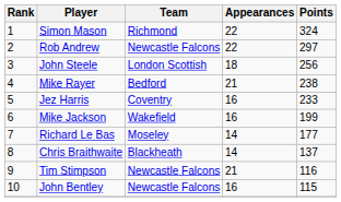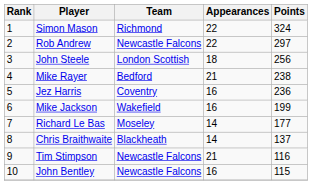Jez Harris | Points: 233 -> 236
